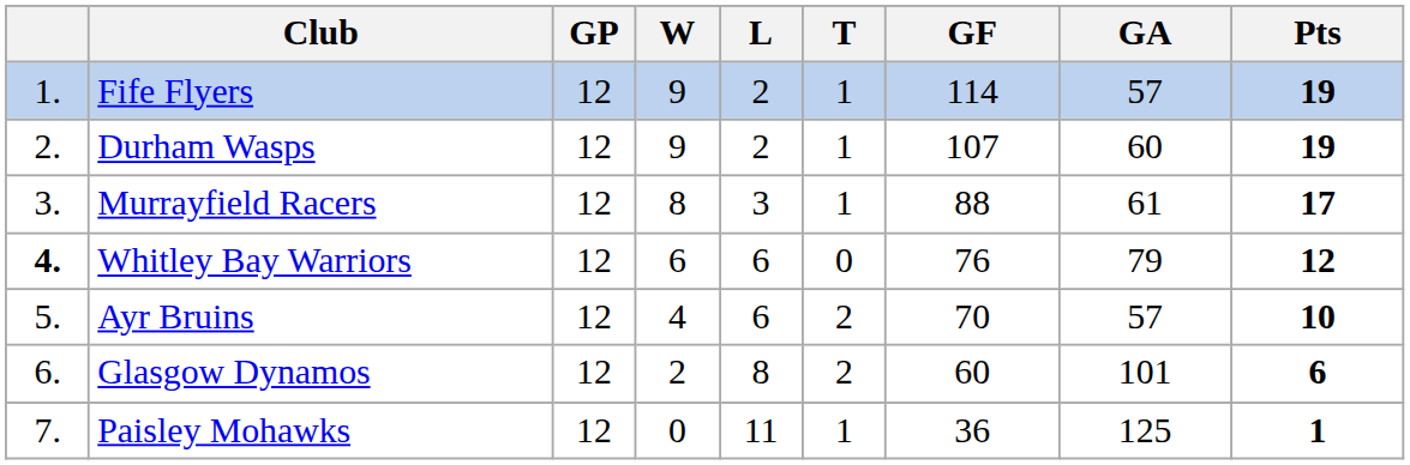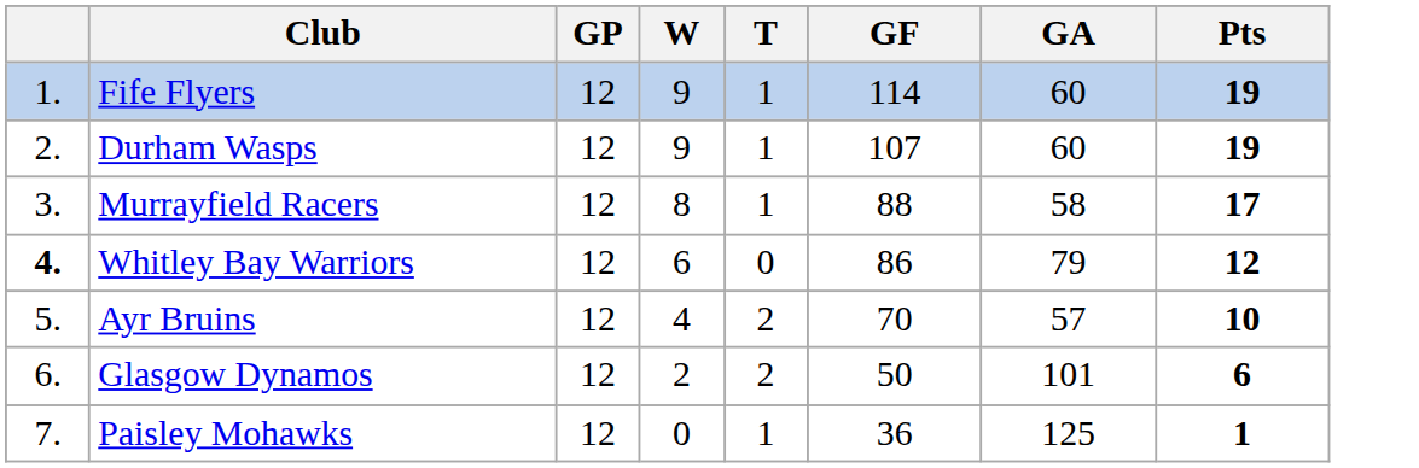- column: L | 2 | 2 | 3 | 6 | 6 | 8 | 11
Fife Flyers | GA: 57 -> 60
Murrayfield Racers | GA: 61 -> 58
Whitley Bay Warriors | GF: 76 -> 86
Glasgow Dynamos | GF: 60 -> 50
